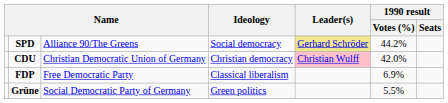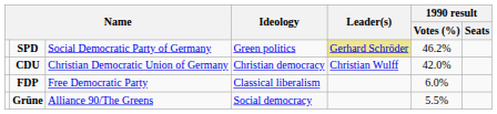SPD | column 3: Alliance 90/The Greens -> Social Democratic Party of Germany
SPD | Ideology: Social democracy -> Green politics
SPD | 1990 result / Votes (%): 44.2% -> 46.2%
CDU | Leader(s): pink background -> no background
FDP | 1990 result / Votes (%): 6.9% -> 6.0%
Grüne | column 3: Social Democratic Party of Germany -> Alliance 90/The Greens
Grüne | Ideology: Green politics -> Social democracy
